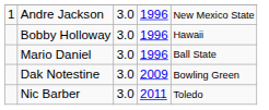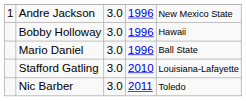- row: Dak Notestine | 3.0 | 2009 | Bowling Green
+ row: Stafford Gatling | 3.0 | 2010 | Louisiana-Lafayette
